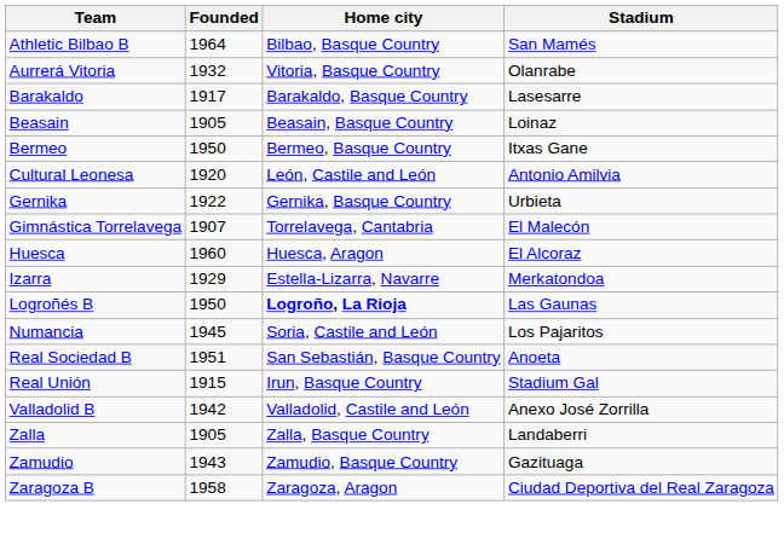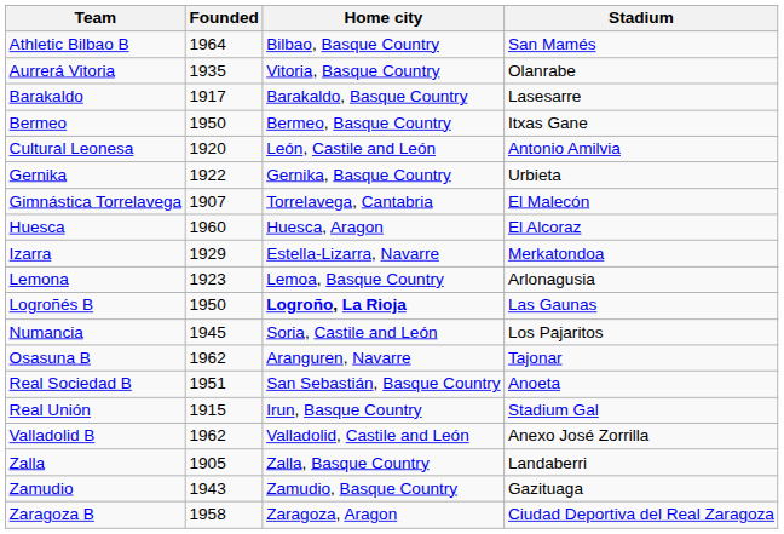Aurrerá Vitoria | Founded: 1932 -> 1935
- row: Beasain | 1905 | Beasain, Basque Country | Loinaz
+ row: Lemona | 1923 | Lemoa, Basque Country | Arlonagusia
+ row: Osasuna B | 1962 | Aranguren, Navarre | Tajonar
Valladolid B | Founded: 1942 -> 1962
